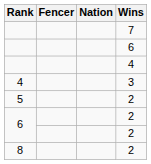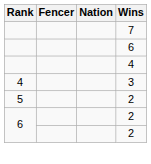- row: 8 | 2
